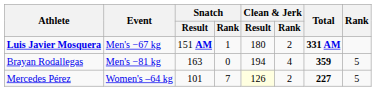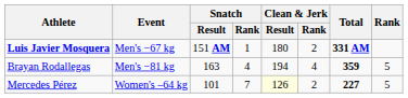Brayan Rodallegas | Snatch / Rank: 0 -> 4
